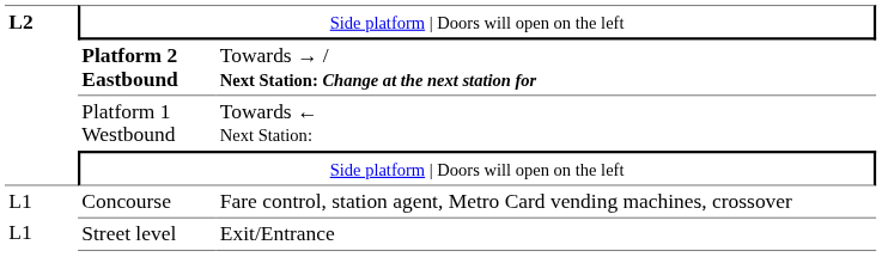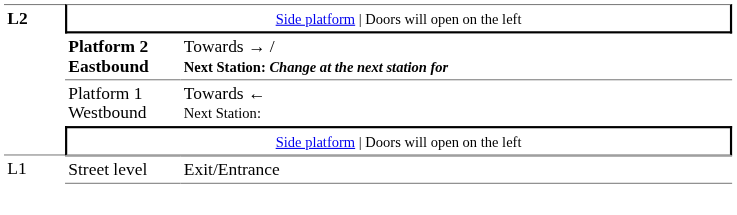- row: L1 | Concourse | Fare control, station agent, Metro Card vending machines, crossover
